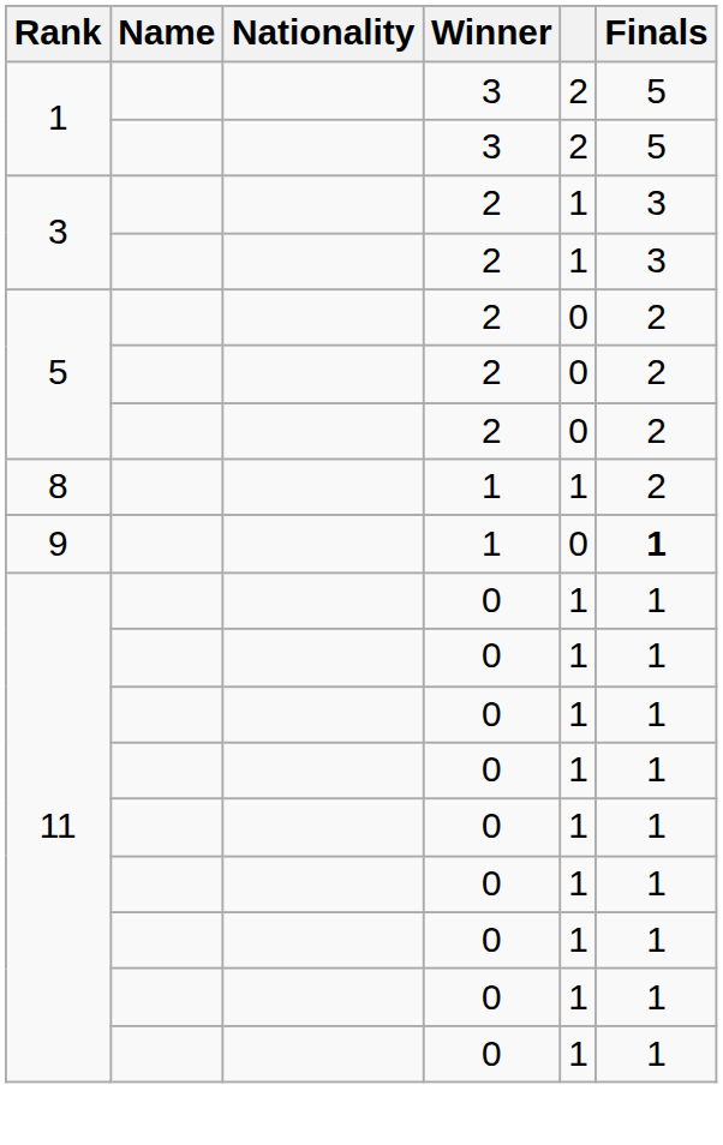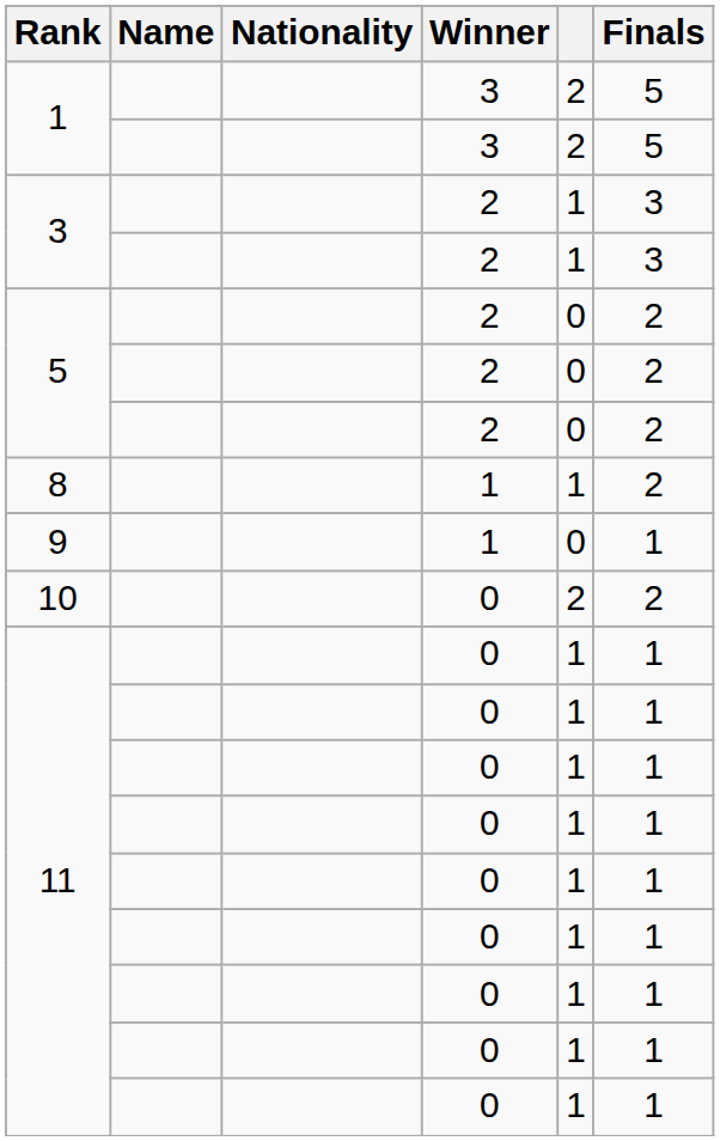9 | Finals: bold -> normal
+ row: 10 | 0 | 2 | 2
